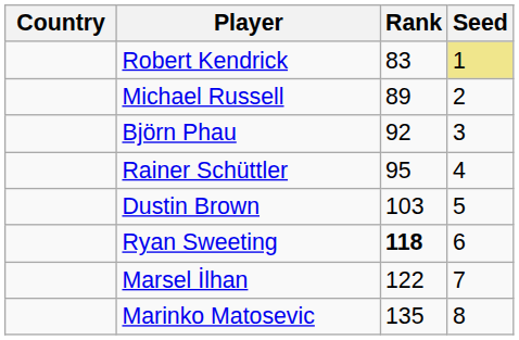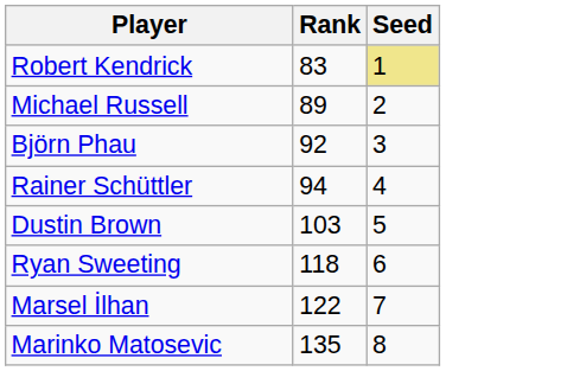- column: Country
Rainer Schüttler | Rank: 95 -> 94
Ryan Sweeting | Rank: bold -> normal
